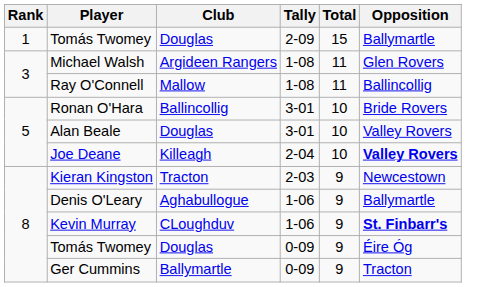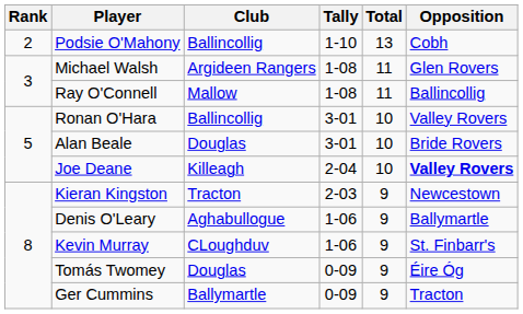- row: 1 | Tomás Twomey | Douglas | 2-09 | 15 | Ballymartle
+ row: 2 | Podsie O'Mahony | Ballincollig | 1-10 | 13 | Cobh
Ronan O'Hara | Opposition: Bride Rovers -> Valley Rovers
Alan Beale | Opposition: Valley Rovers -> Bride Rovers
Kevin Murray | Opposition: bold -> normal
